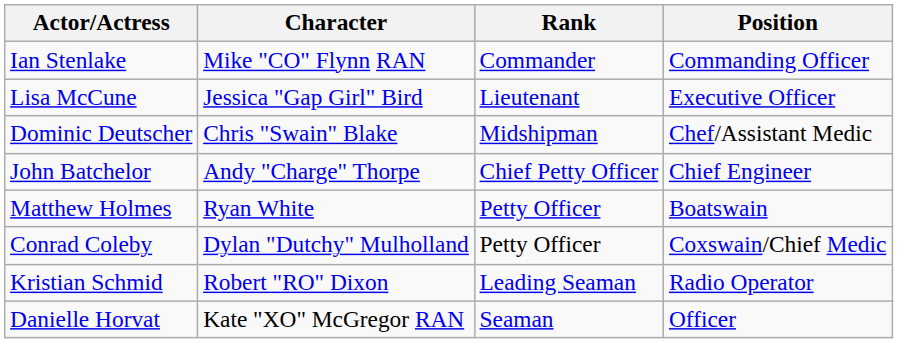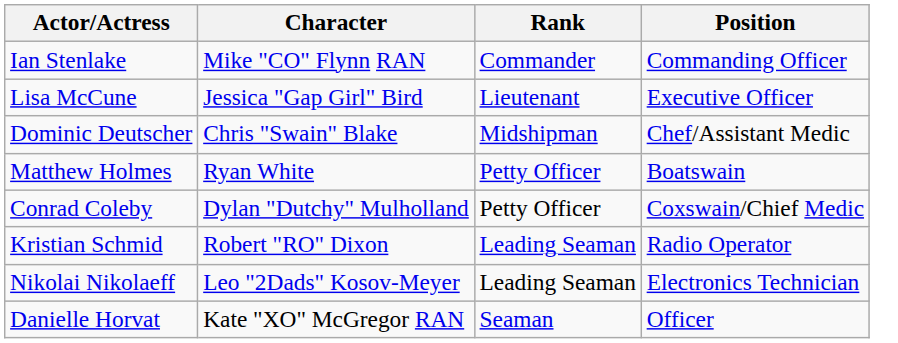- row: John Batchelor | Andy "Charge" Thorpe | Chief Petty Officer | Chief Engineer
+ row: Nikolai Nikolaeff | Leo "2Dads" Kosov-Meyer | Leading Seaman | Electronics Technician
